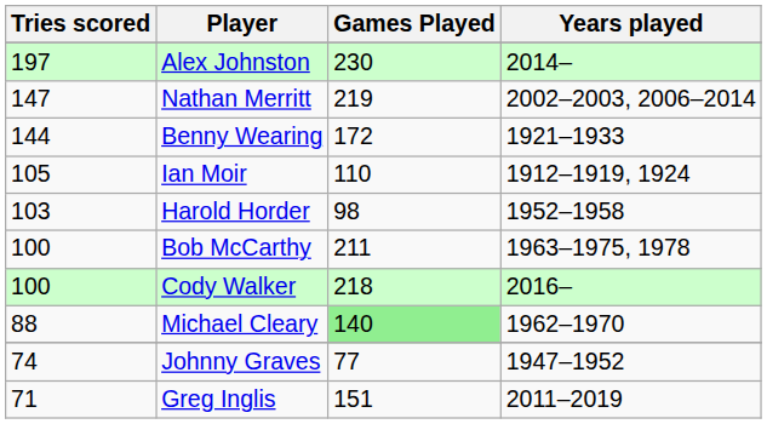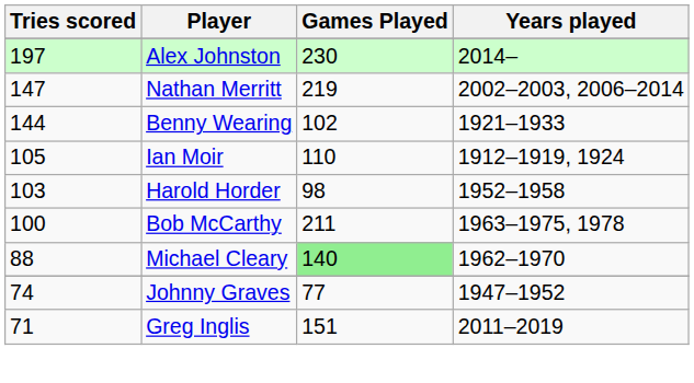Benny Wearing | Games Played: 172 -> 102
- row: 100 | Cody Walker | 218 | 2016–
